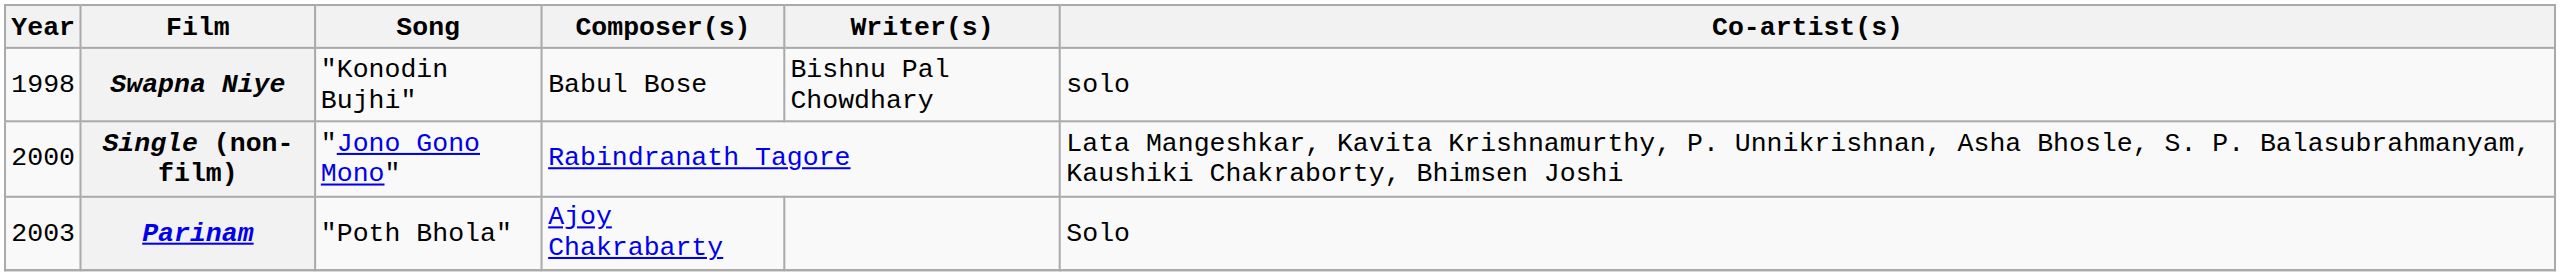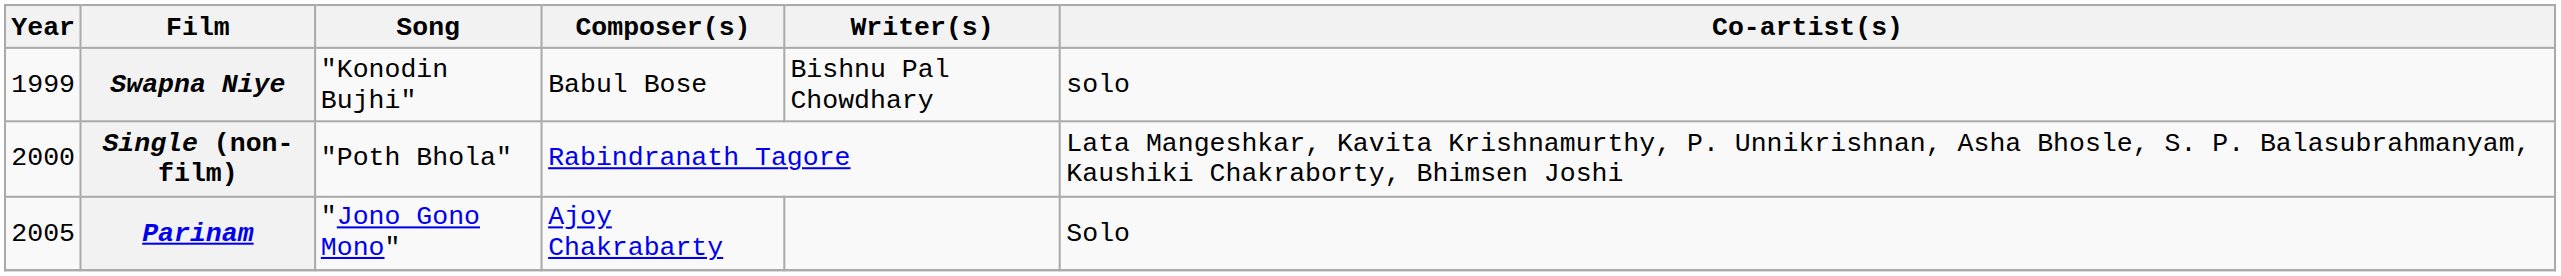Swapna Niye | Year: 1998 -> 1999
Single (non-film) | Song: "Jono Gono Mono" -> "Poth Bhola"
Parinam | Year: 2003 -> 2005
Parinam | Song: "Poth Bhola" -> "Jono Gono Mono"
